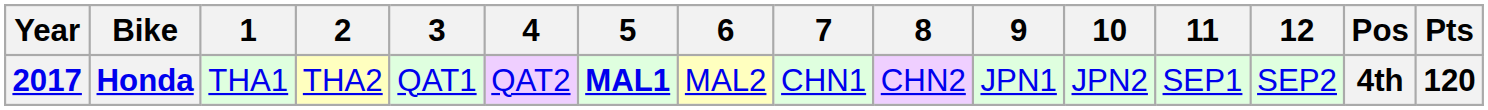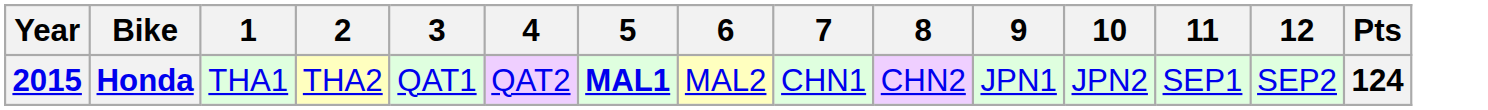- column: Pos | 4th
Honda | Year: 2017 -> 2015
Honda | Pts: 120 -> 124
